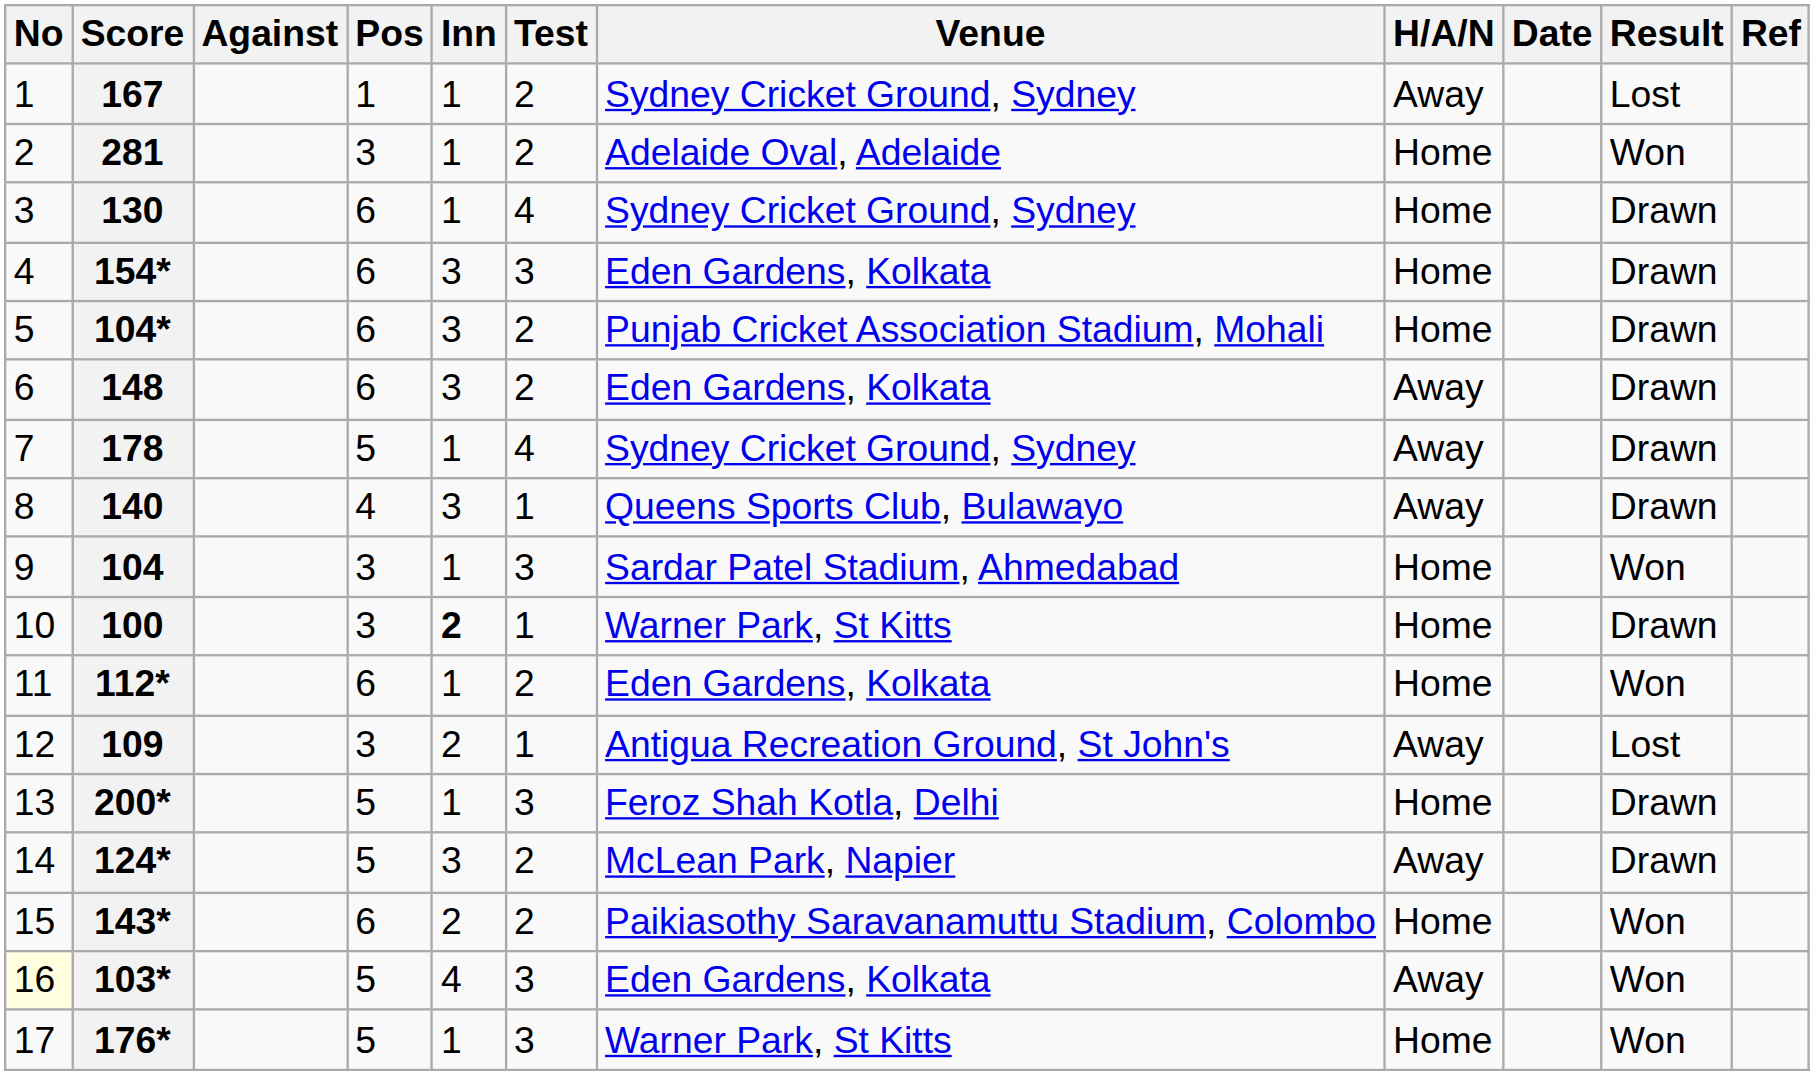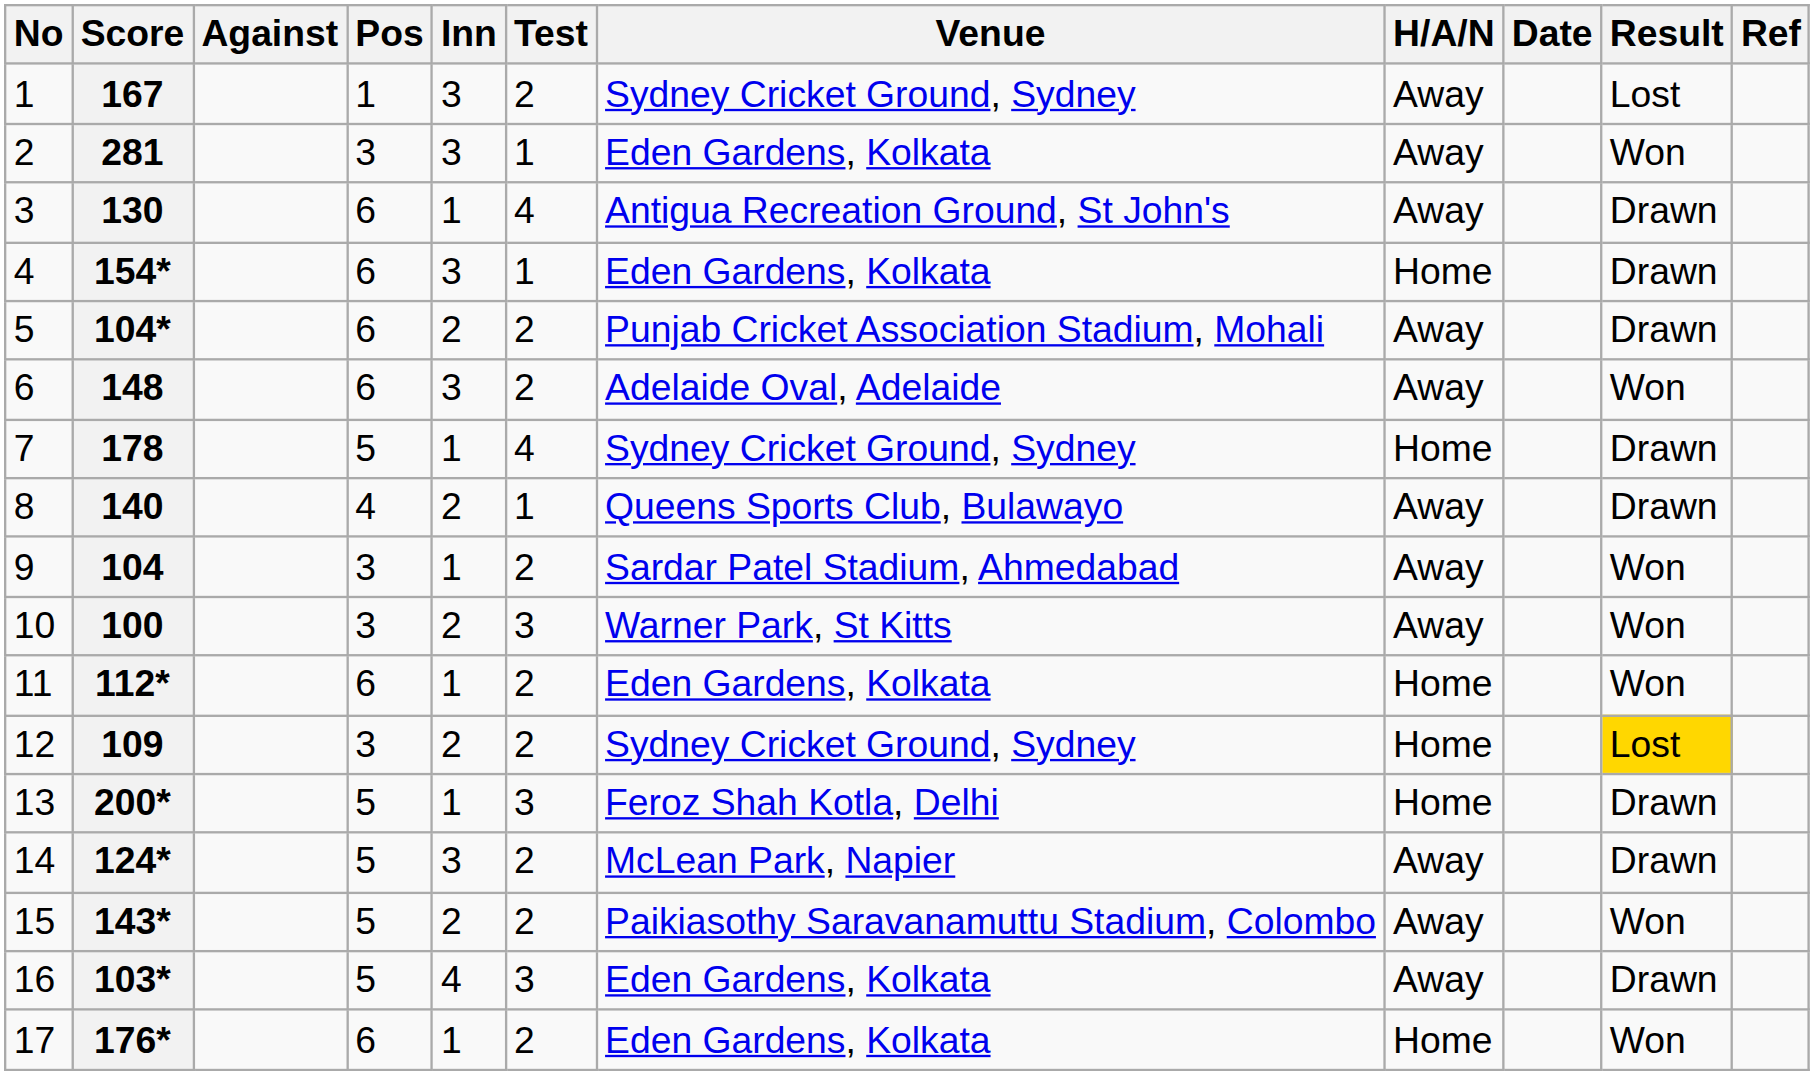167 | Inn: 1 -> 3
281 | Inn: 1 -> 3
281 | Test: 2 -> 1
281 | Venue: Adelaide Oval, Adelaide -> Eden Gardens, Kolkata
281 | H/A/N: Home -> Away
130 | Venue: Sydney Cricket Ground, Sydney -> Antigua Recreation Ground, St John's
130 | H/A/N: Home -> Away
154* | Test: 3 -> 1
104* | Inn: 3 -> 2
104* | H/A/N: Home -> Away
148 | Venue: Eden Gardens, Kolkata -> Adelaide Oval, Adelaide
148 | Result: Drawn -> Won
178 | H/A/N: Away -> Home
140 | Inn: 3 -> 2
104 | Test: 3 -> 2
104 | H/A/N: Home -> Away
100 | Inn: bold -> normal
100 | Test: 1 -> 3
100 | H/A/N: Home -> Away
100 | Result: Drawn -> Won
109 | Test: 1 -> 2
109 | Venue: Antigua Recreation Ground, St John's -> Sydney Cricket Ground, Sydney
109 | H/A/N: Away -> Home
109 | Result: no background -> gold background
143* | Pos: 6 -> 5
143* | H/A/N: Home -> Away
103* | No: lightyellow background -> no background
103* | Result: Won -> Drawn
176* | Pos: 5 -> 6
176* | Test: 3 -> 2
176* | Venue: Warner Park, St Kitts -> Eden Gardens, Kolkata
